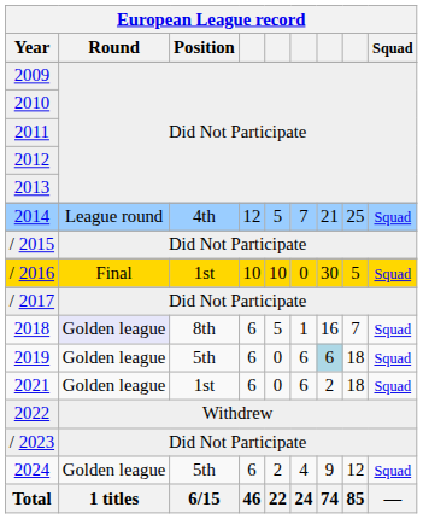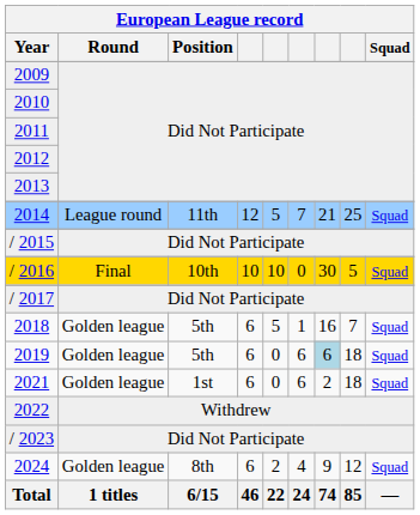2014 | European League record / Position: 4th -> 11th
/ 2016 | European League record / Position: 1st -> 10th
2018 | European League record / Round: lavender background -> no background
2018 | European League record / Position: 8th -> 5th
2024 | European League record / Position: 5th -> 8th
